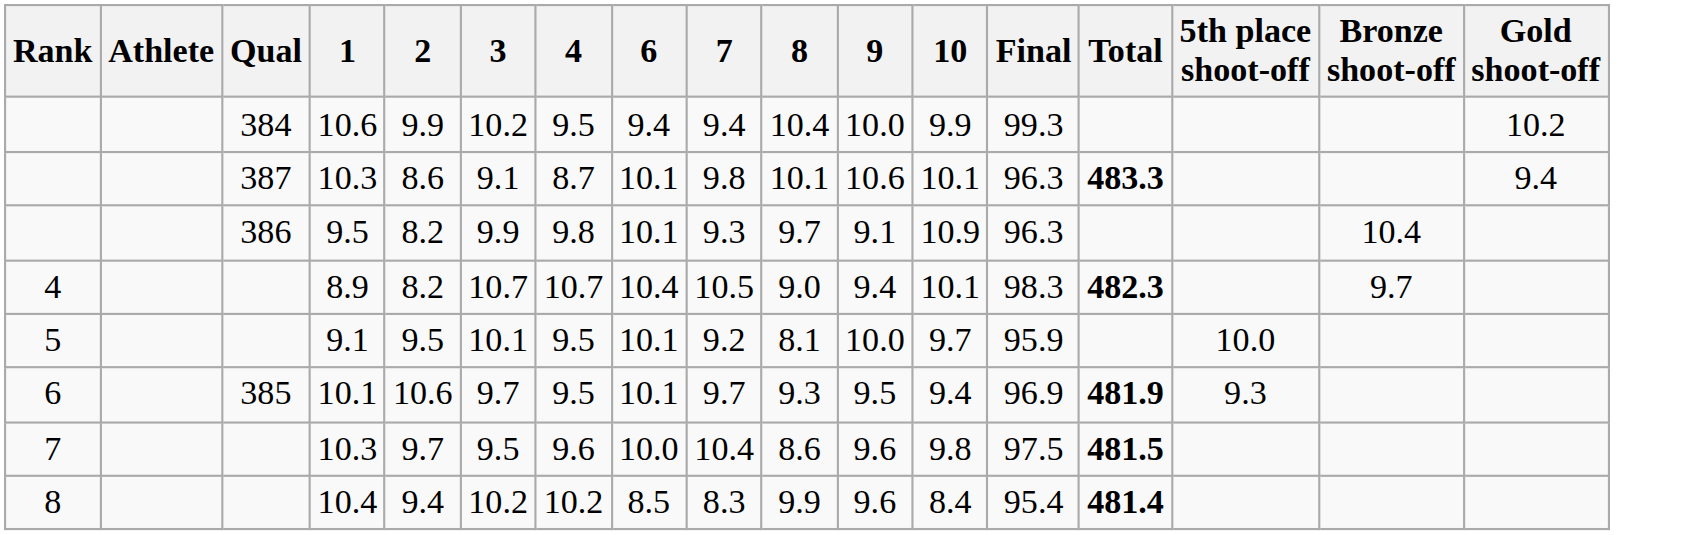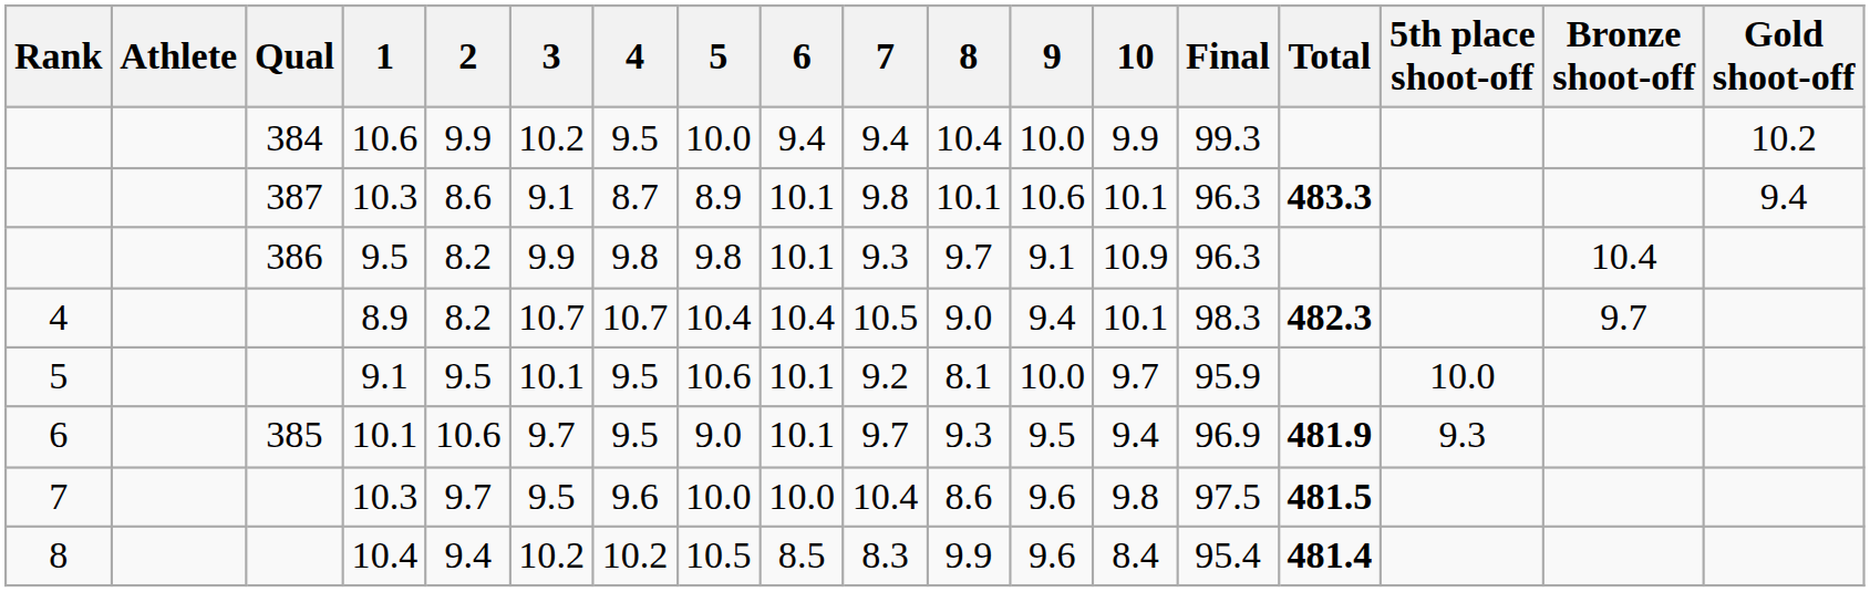+ column: 5 | 10.0 | 8.9 | 9.8 | 10.4 | 10.6 | 9.0 | 10.0 | 10.5
